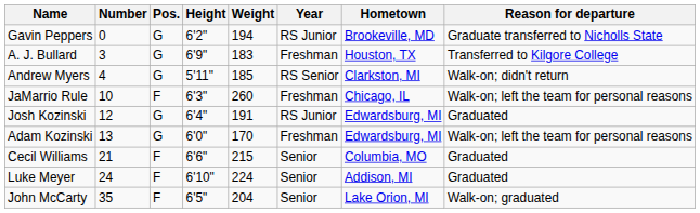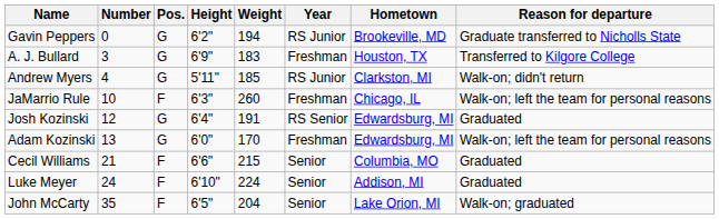Andrew Myers | Year: RS Senior -> RS Junior
Josh Kozinski | Year: RS Junior -> RS Senior
